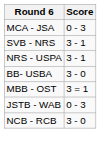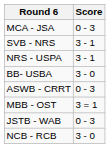+ row: ASWB - CRRT | 0 - 3
